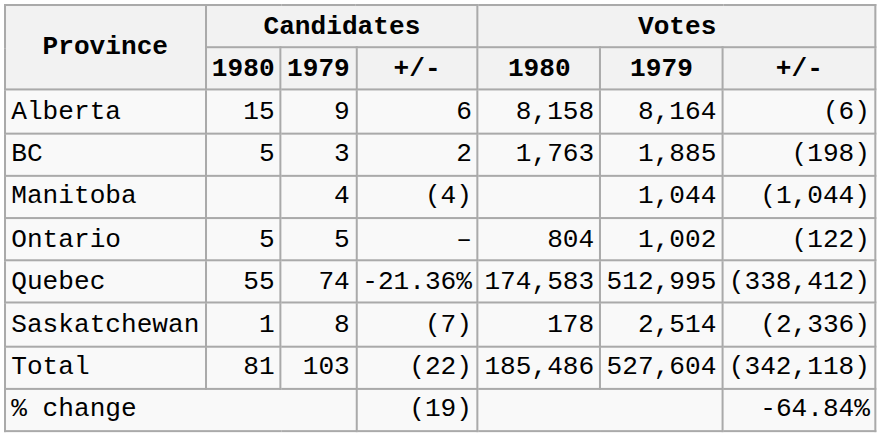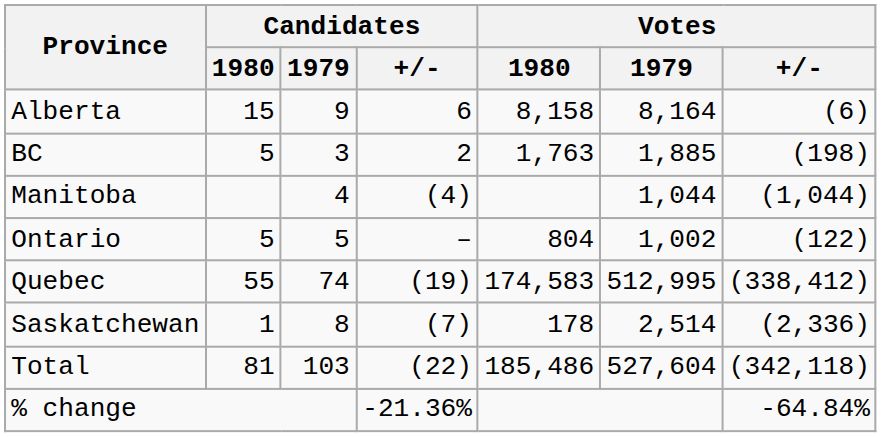Quebec | Candidates / +/-: -21.36% -> (19)
% change | Candidates / +/-: (19) -> -21.36%
